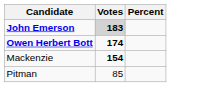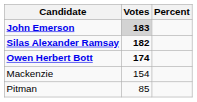+ row: Silas Alexander Ramsay | 182
Mackenzie | Votes: bold -> normal
